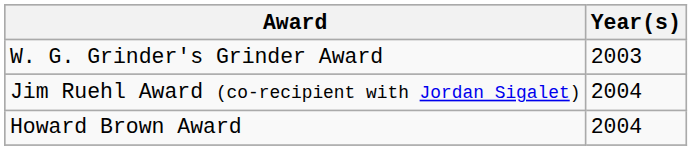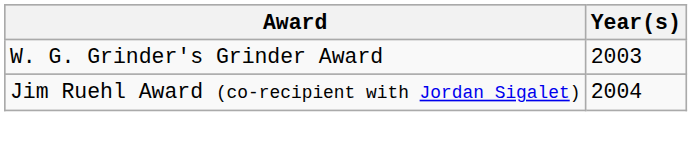- row: Howard Brown Award | 2004
